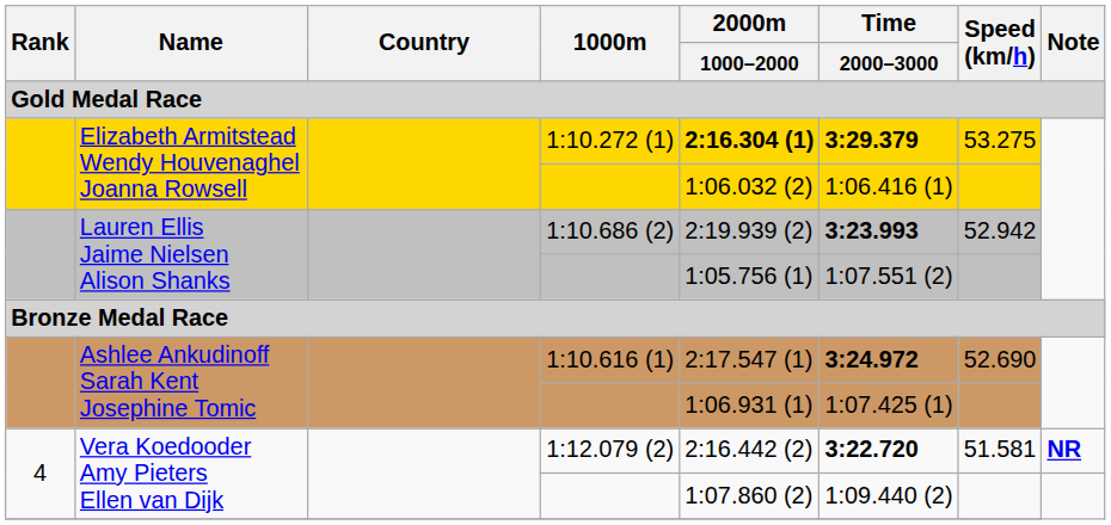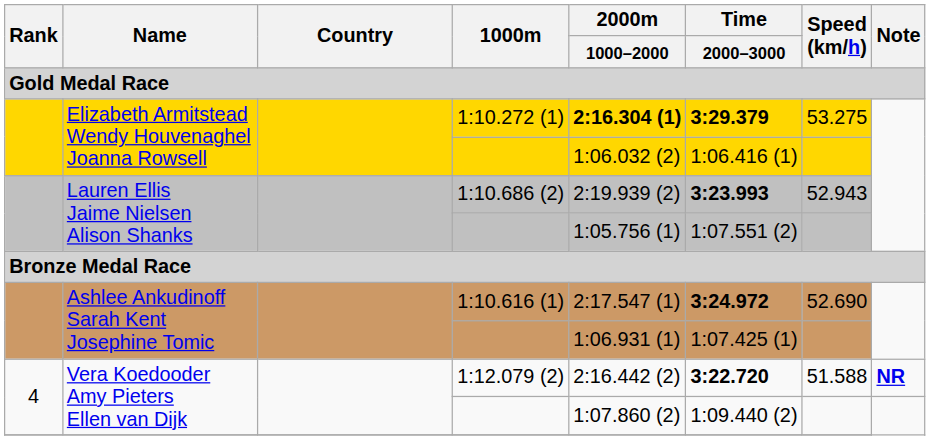1:10.686 (2) | Speed (km/h): 52.942 -> 52.943
1:12.079 (2) | Speed (km/h): 51.581 -> 51.588
